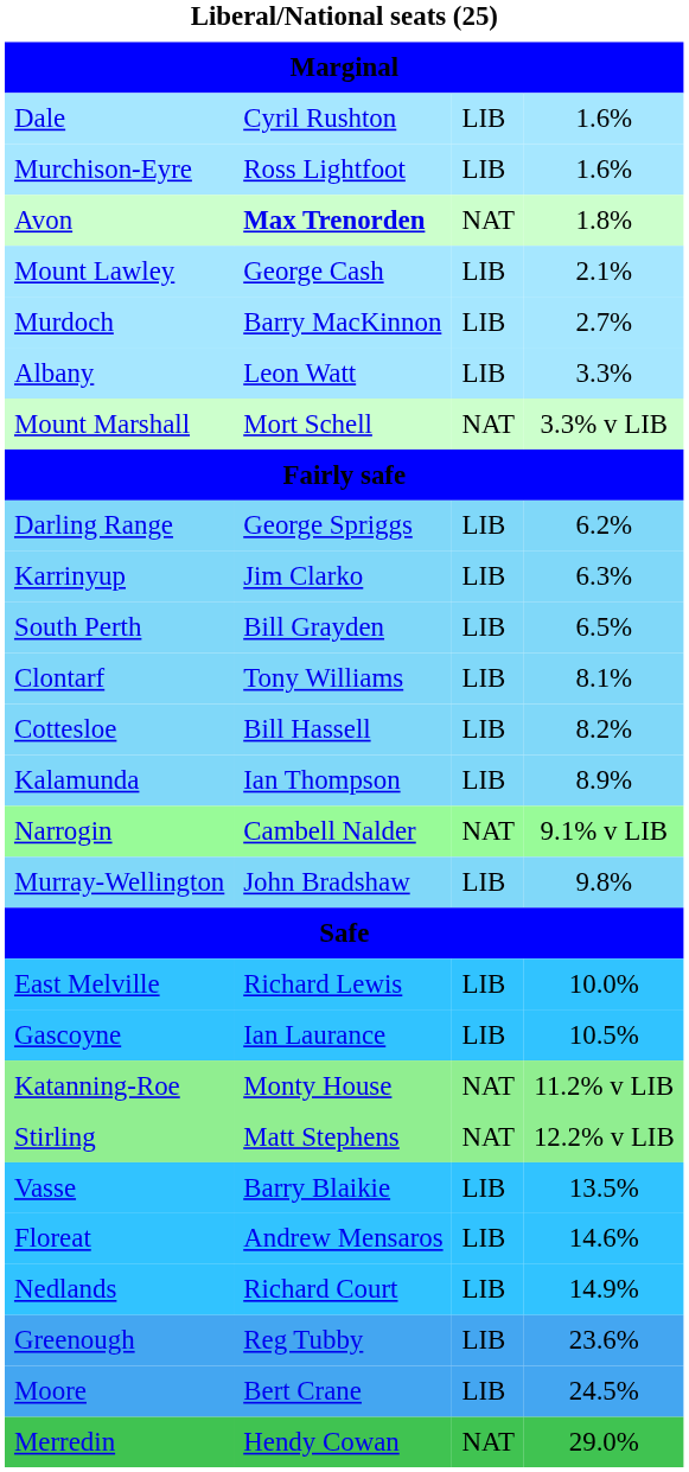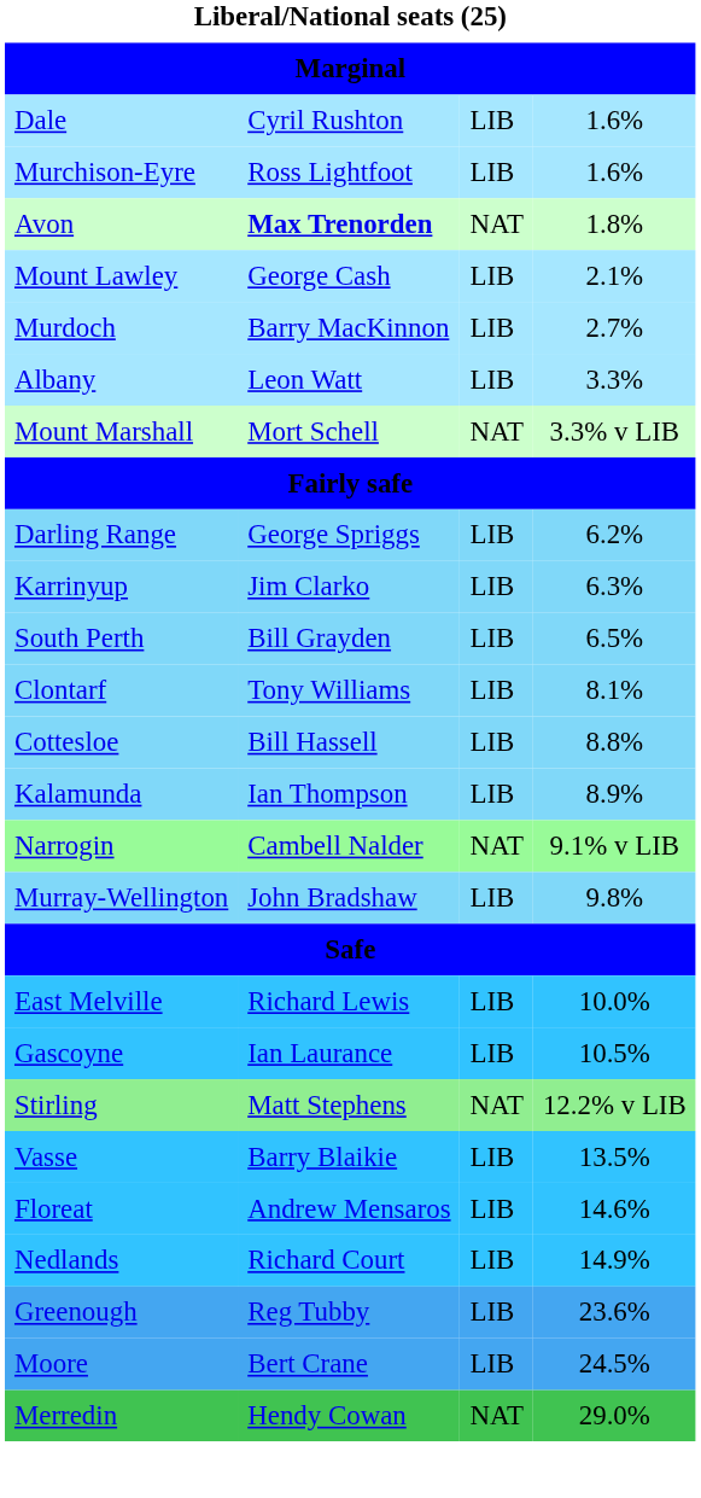Cottesloe | column 4: 8.2% -> 8.8%
- row: Katanning-Roe | Monty House | NAT | 11.2% v LIB
